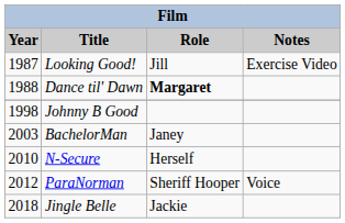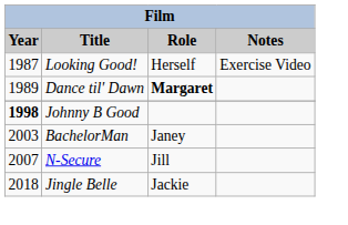Looking Good! | Role: Jill -> Herself
Dance til' Dawn | Year: 1988 -> 1989
Johnny B Good | Year: normal -> bold
N-Secure | Year: 2010 -> 2007
N-Secure | Role: Herself -> Jill
- row: 2012 | ParaNorman | Sheriff Hooper | Voice
